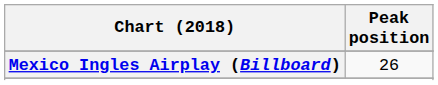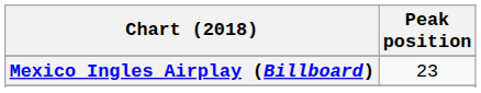Mexico Ingles Airplay (Billboard) | Peak position: 26 -> 23
